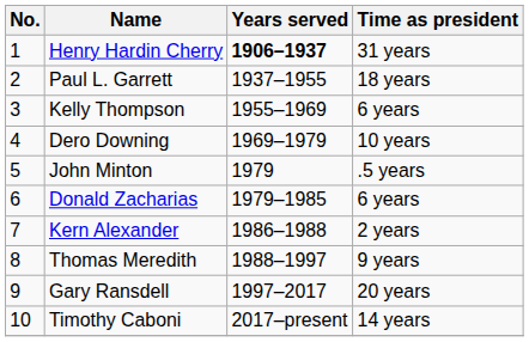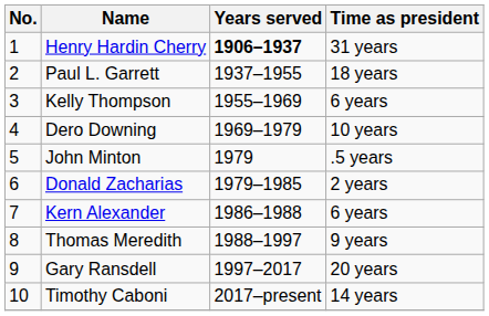Donald Zacharias | Time as president: 6 years -> 2 years
Kern Alexander | Time as president: 2 years -> 6 years
